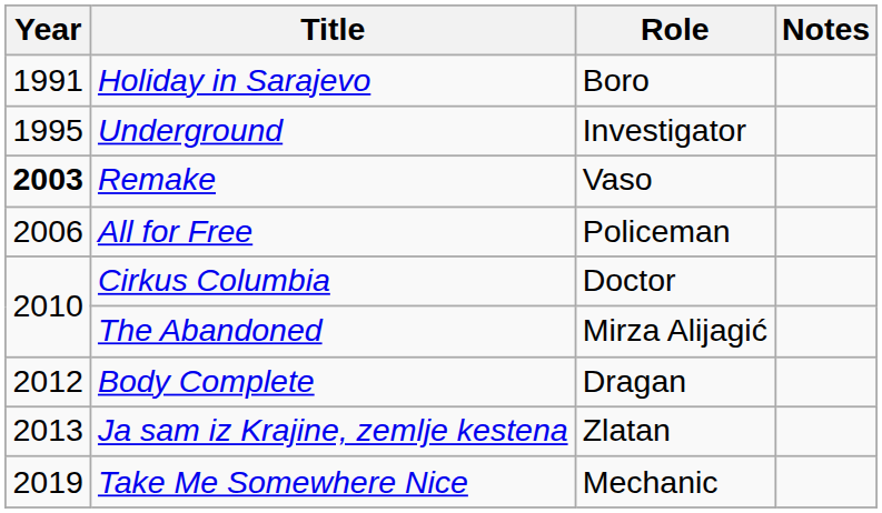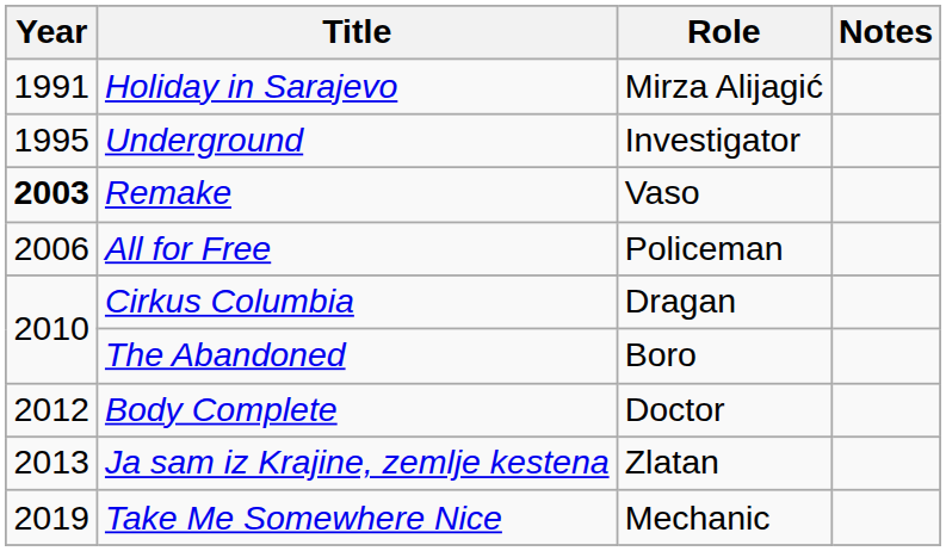Holiday in Sarajevo | Role: Boro -> Mirza Alijagić
Cirkus Columbia | Role: Doctor -> Dragan
The Abandoned | Role: Mirza Alijagić -> Boro
Body Complete | Role: Dragan -> Doctor
